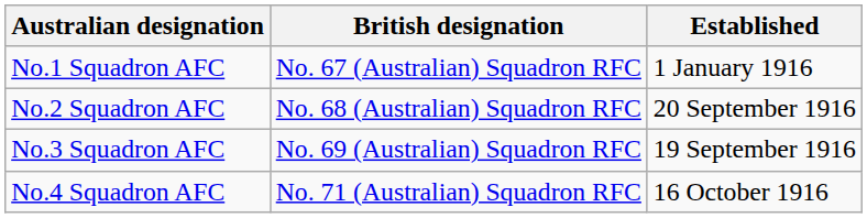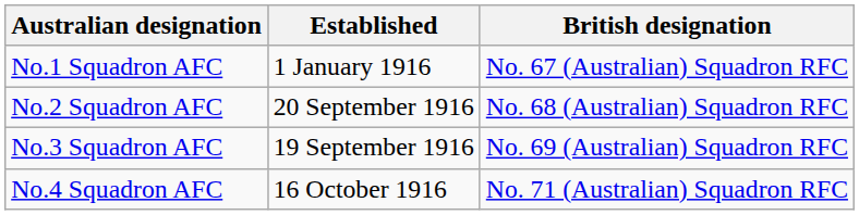columns swapped: British designation <-> Established
